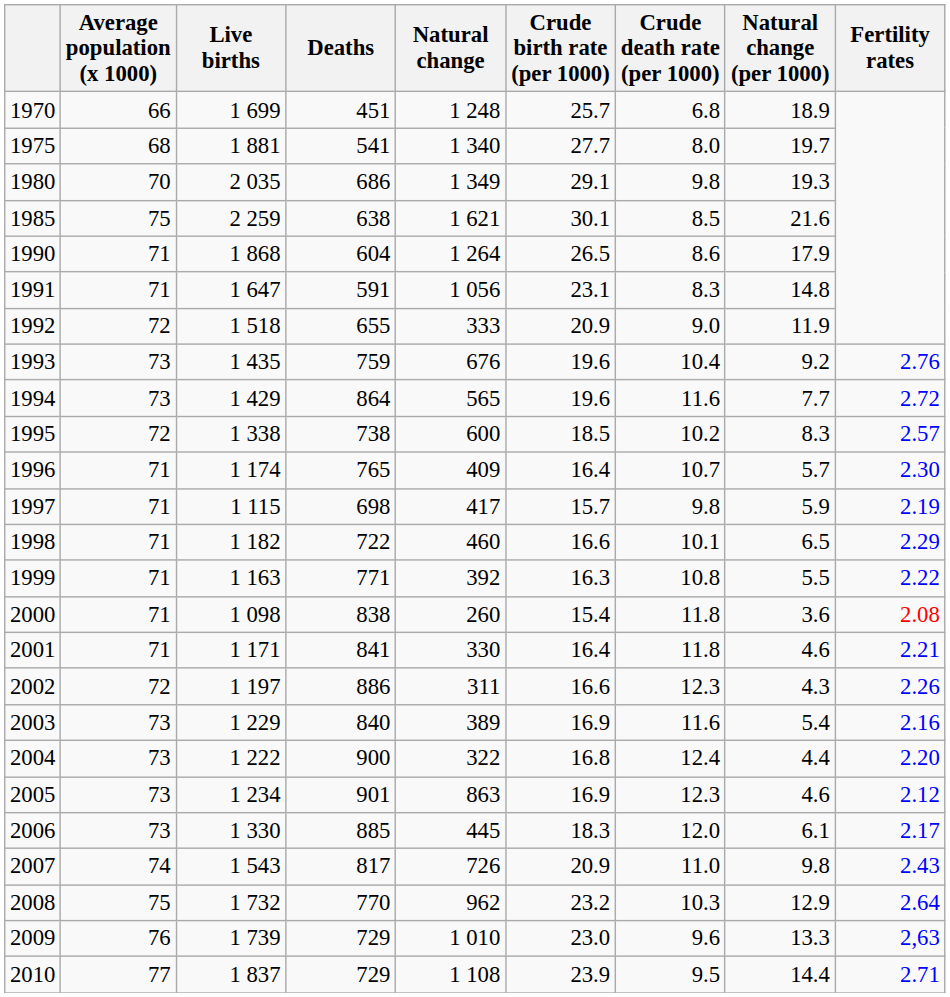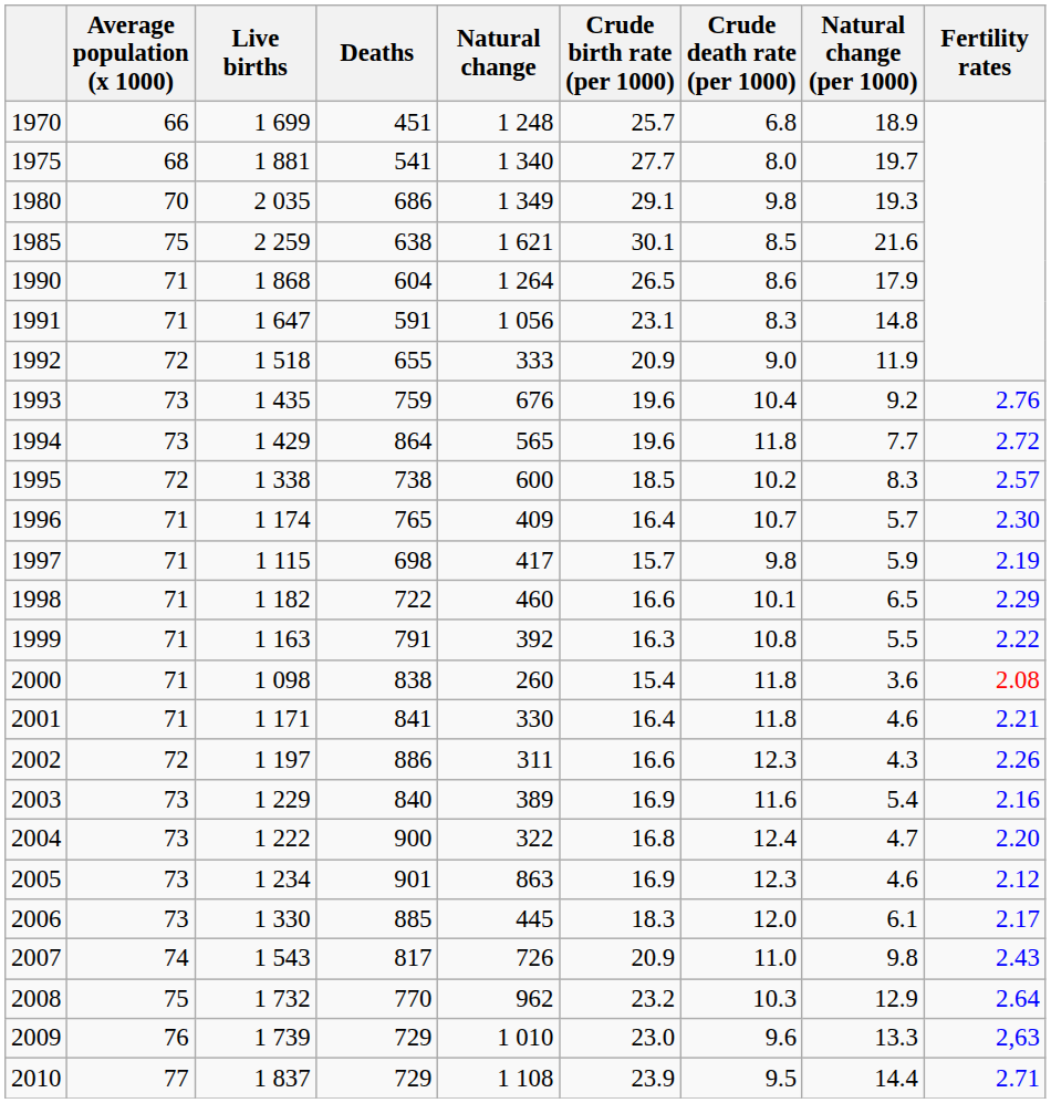1994 | Crude death rate (per 1000): 11.6 -> 11.8
1999 | Deaths: 771 -> 791
2004 | Natural change (per 1000): 4.4 -> 4.7
